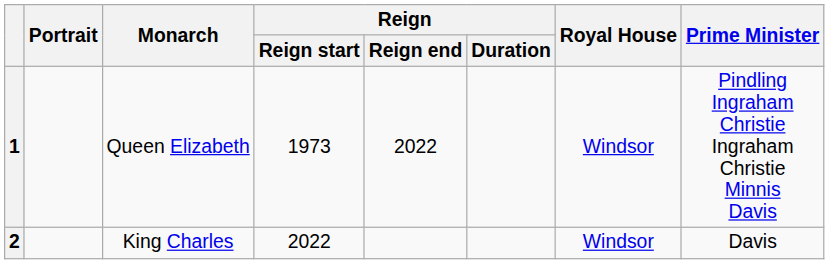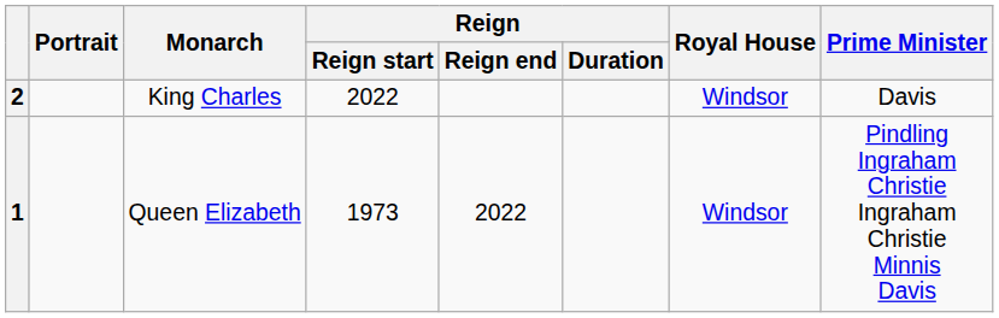rows swapped: 1 <-> 2
